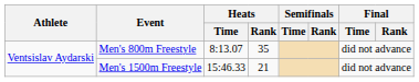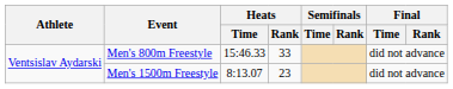Men's 800m Freestyle | Heats / Time: 8:13.07 -> 15:46.33
Men's 800m Freestyle | Heats / Rank: 35 -> 33
Men's 1500m Freestyle | Heats / Time: 15:46.33 -> 8:13.07
Men's 1500m Freestyle | Heats / Rank: 21 -> 23
